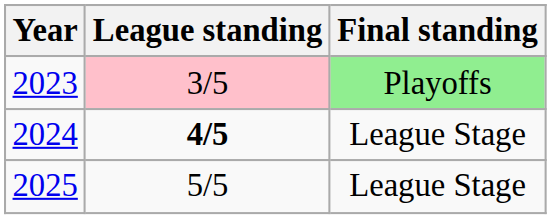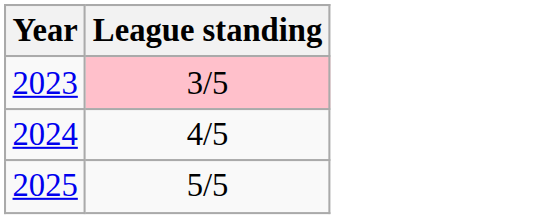- column: Final standing | Playoffs | League Stage | League Stage
2024 | League standing: bold -> normal
